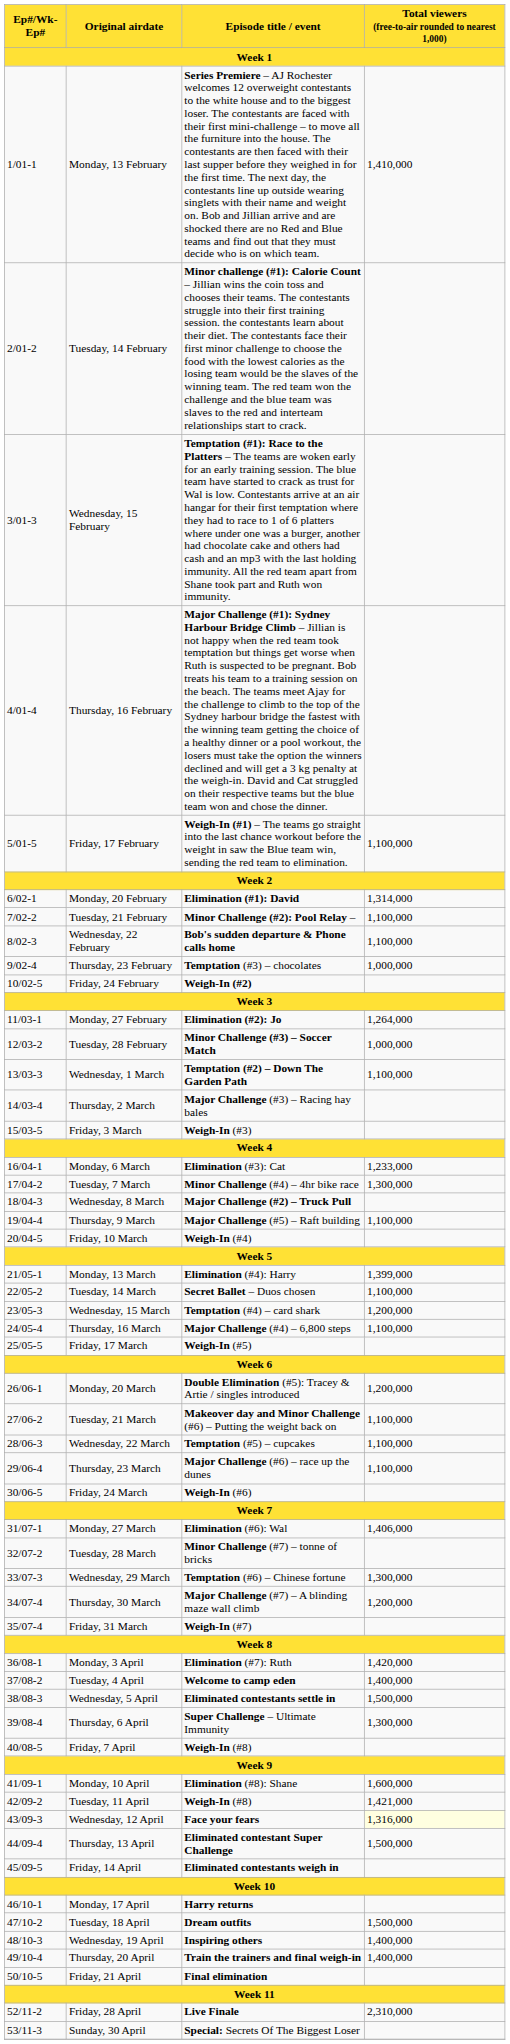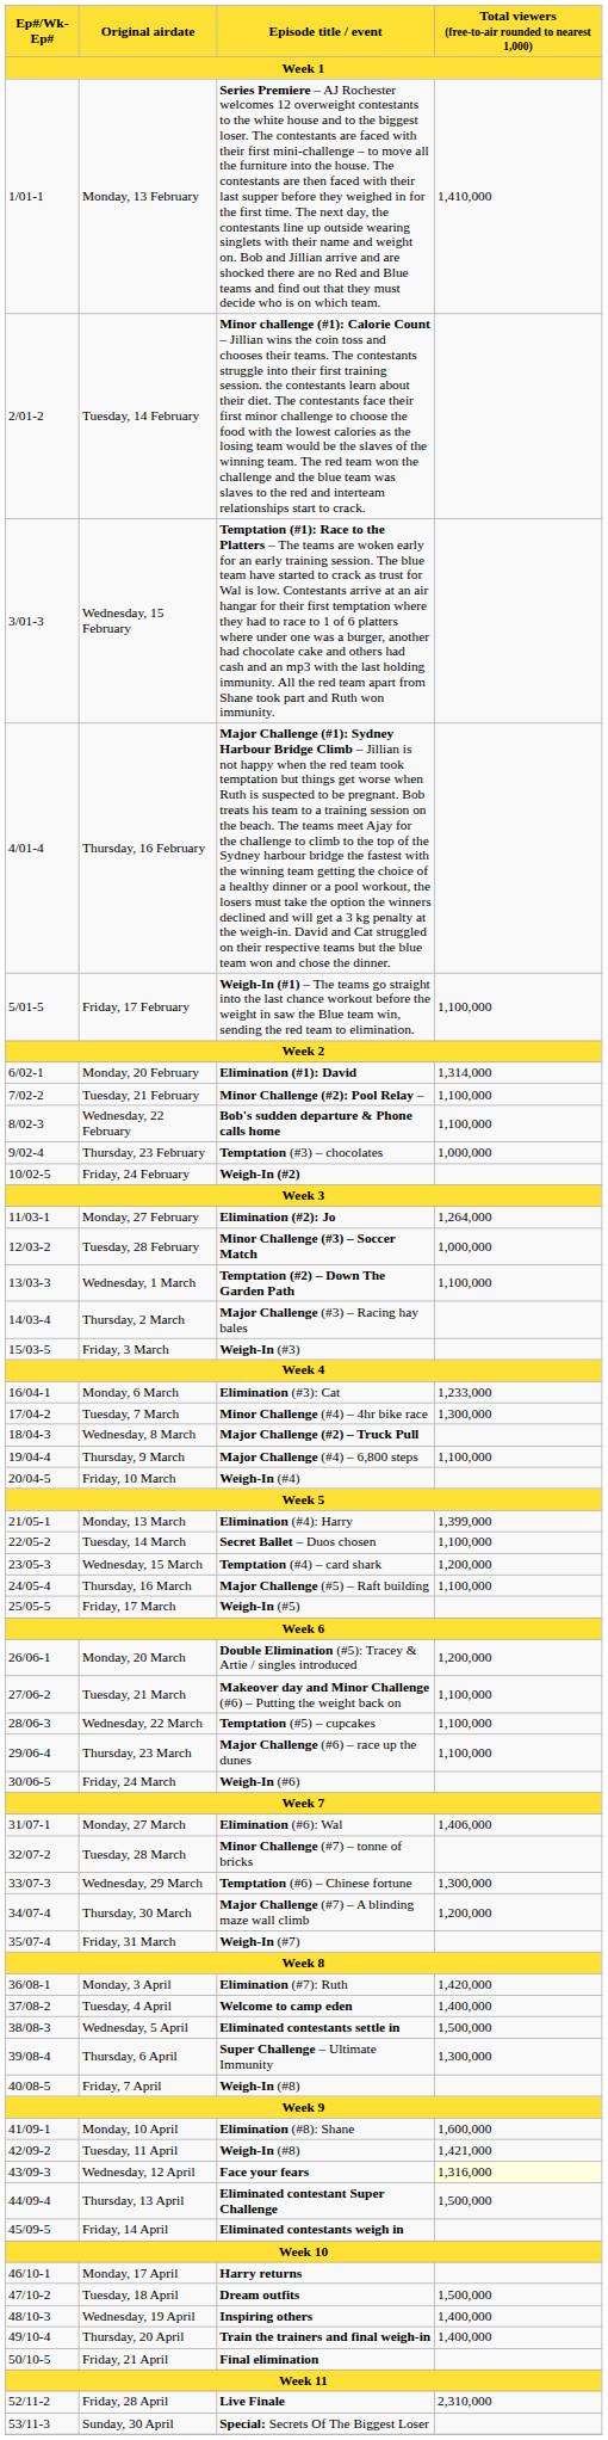Thursday, 9 March | Episode title / event: Major Challenge (#5) – Raft building -> Major Challenge (#4) – 6,800 steps
Thursday, 16 March | Episode title / event: Major Challenge (#4) – 6,800 steps -> Major Challenge (#5) – Raft building
